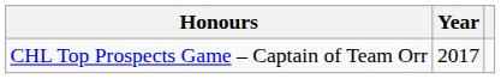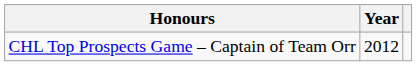CHL Top Prospects Game – Captain of Team Orr | Year: 2017 -> 2012
